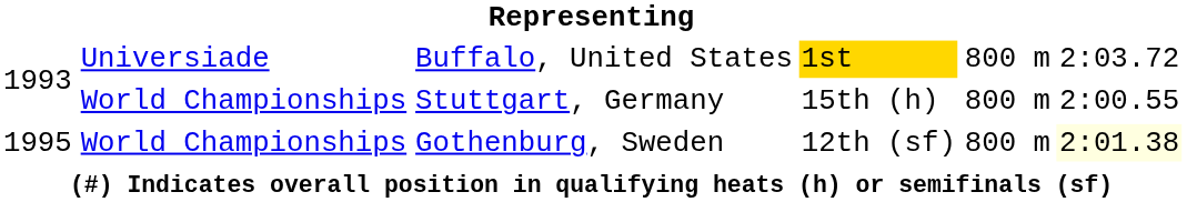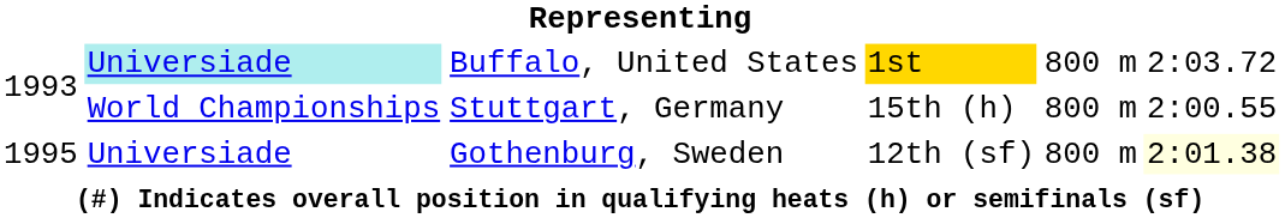Buffalo, United States | column 2: no background -> paleturquoise background
Gothenburg, Sweden | column 2: World Championships -> Universiade
